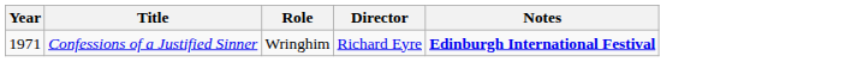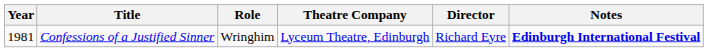+ column: Theatre Company | Lyceum Theatre, Edinburgh
Confessions of a Justified Sinner | Year: 1971 -> 1981
